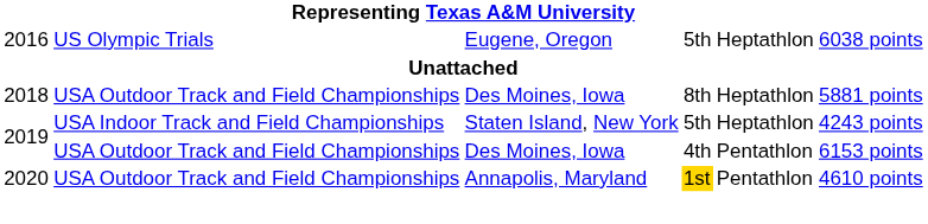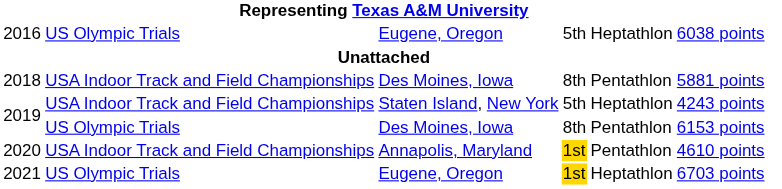2018 | column 2: USA Outdoor Track and Field Championships -> USA Indoor Track and Field Championships
2018 | column 5: Heptathlon -> Pentathlon
2019 / Des Moines, Iowa | column 2: USA Outdoor Track and Field Championships -> US Olympic Trials
2019 / Des Moines, Iowa | column 4: 4th -> 8th
2020 | column 2: USA Outdoor Track and Field Championships -> USA Indoor Track and Field Championships
+ row: 2021 | US Olympic Trials | Eugene, Oregon | 1st | Heptathlon | 6703 points
